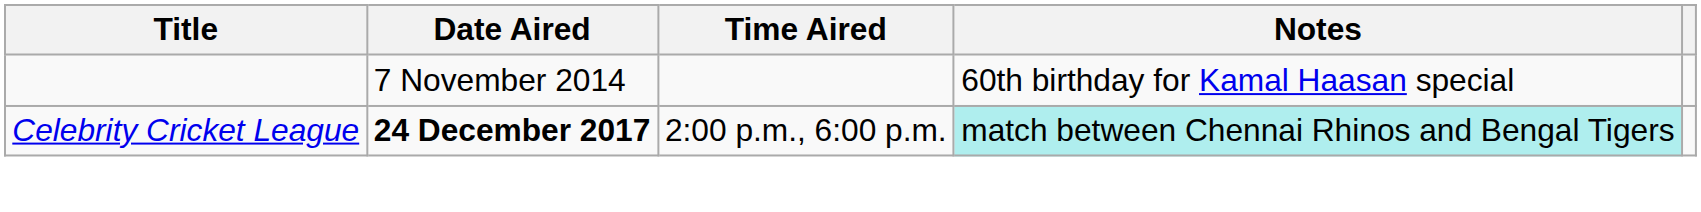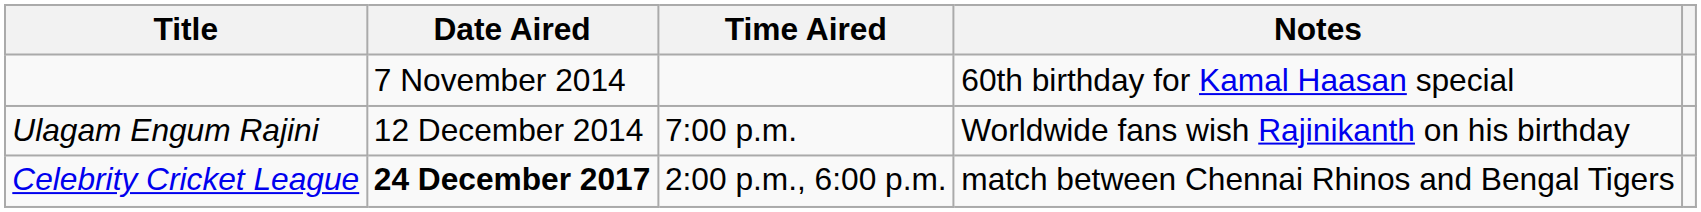+ row: Ulagam Engum Rajini | 12 December 2014 | 7:00 p.m. | Worldwide fans wish Rajinikanth on his birthday
Celebrity Cricket League | Notes: paleturquoise background -> no background
